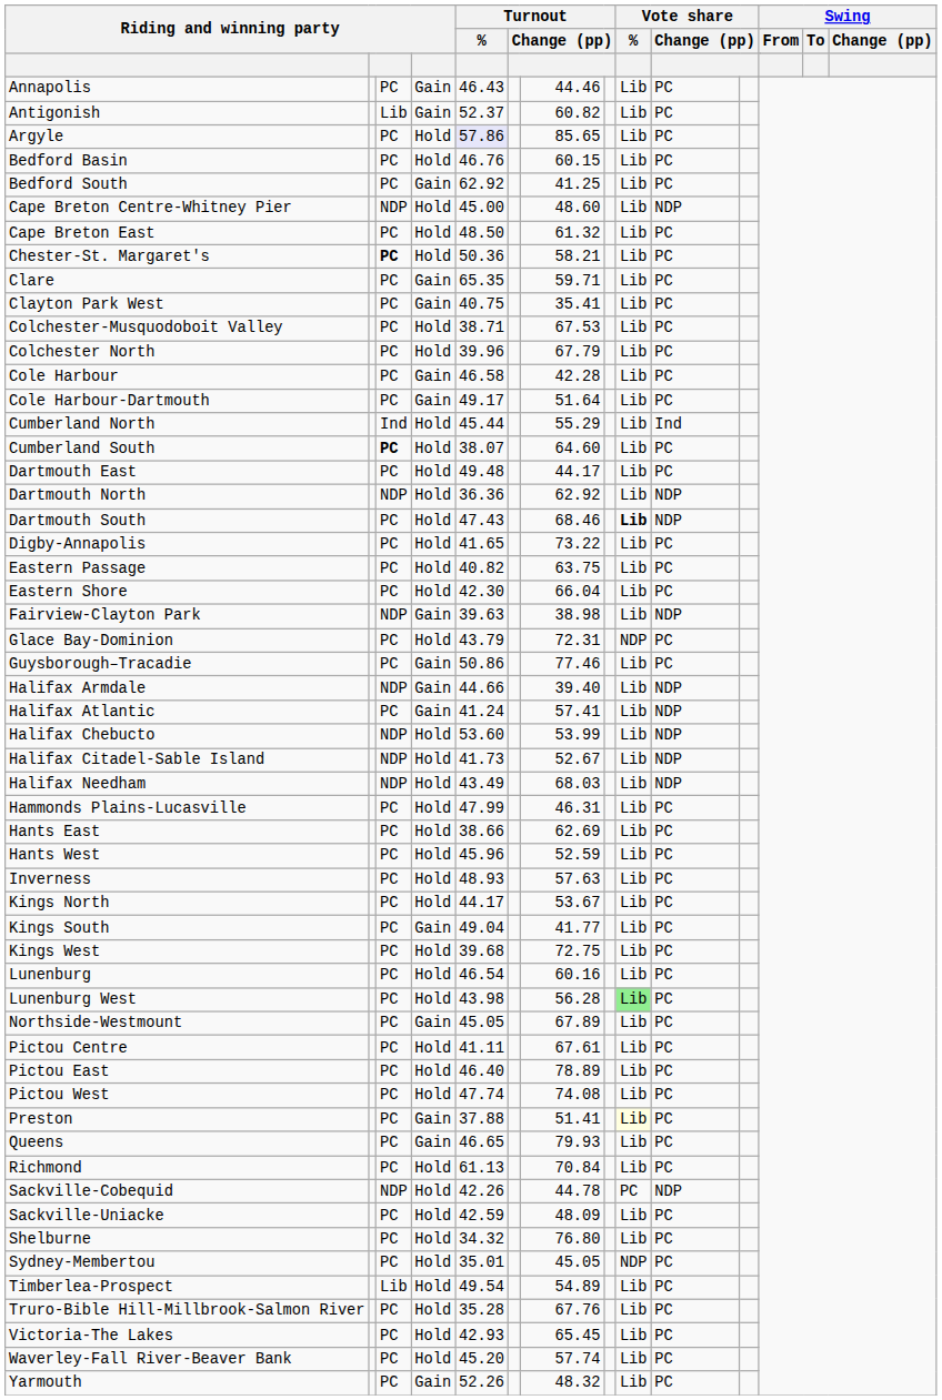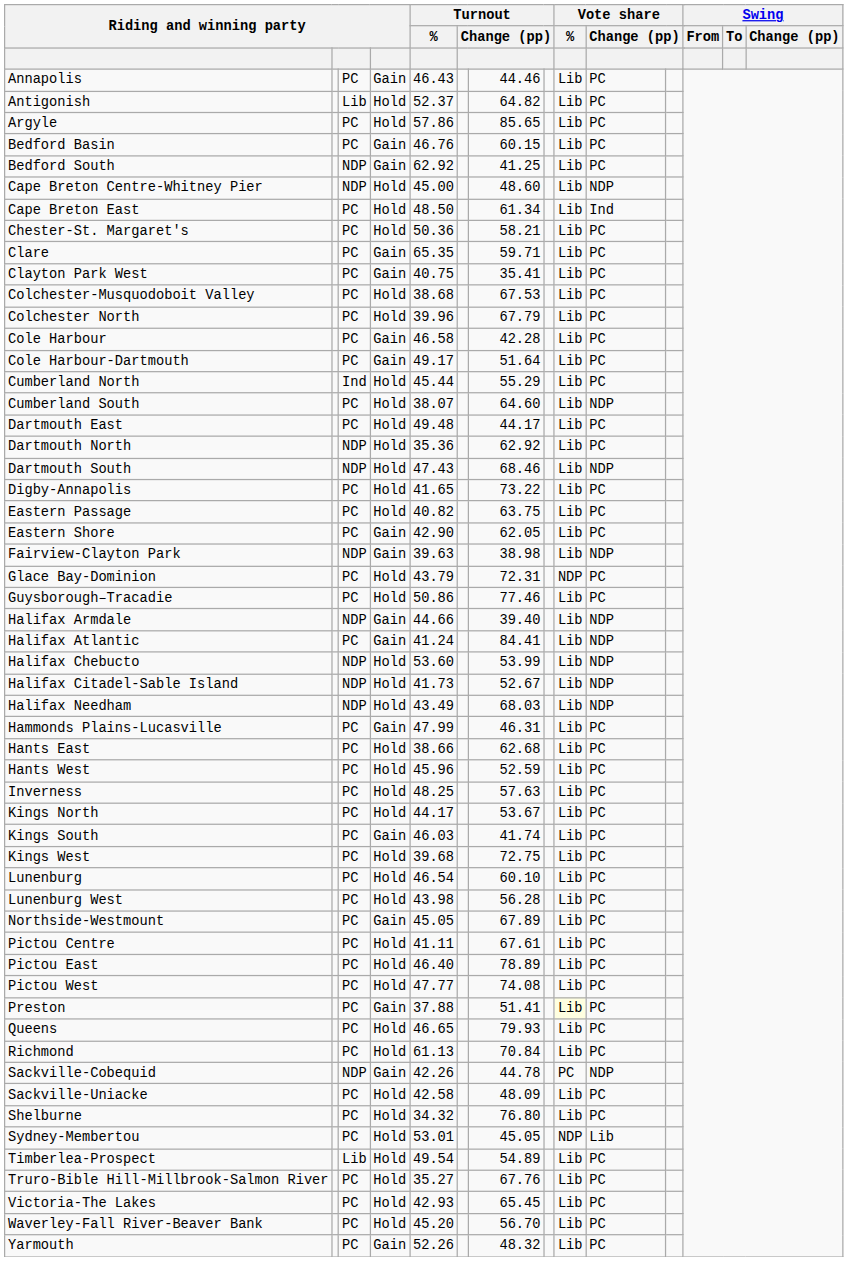Antigonish | column 4: Gain -> Hold
Antigonish | column 7: 60.82 -> 64.82
Argyle | Turnout / %: lavender background -> no background
Bedford Basin | column 4: Hold -> Gain
Bedford South | column 3: PC -> NDP
Cape Breton East | column 7: 61.32 -> 61.34
Cape Breton East | column 10: PC -> Ind
Chester-St. Margaret's | column 3: bold -> normal
Colchester-Musquodoboit Valley | Turnout / %: 38.71 -> 38.68
Cumberland North | column 10: Ind -> PC
Cumberland South | column 3: bold -> normal
Cumberland South | column 10: PC -> NDP
Dartmouth North | Turnout / %: 36.36 -> 35.36
Dartmouth North | column 10: NDP -> PC
Dartmouth South | column 3: PC -> NDP
Dartmouth South | Vote share / %: bold -> normal
Eastern Shore | column 4: Hold -> Gain
Eastern Shore | Turnout / %: 42.30 -> 42.90
Eastern Shore | column 7: 66.04 -> 62.05
Guysborough–Tracadie | column 4: Gain -> Hold
Halifax Atlantic | column 7: 57.41 -> 84.41
Hammonds Plains-Lucasville | column 4: Hold -> Gain
Hants East | column 7: 62.69 -> 62.68
Inverness | Turnout / %: 48.93 -> 48.25
Kings South | Turnout / %: 49.04 -> 46.03
Kings South | column 7: 41.77 -> 41.74
Lunenburg | column 7: 60.16 -> 60.10
Lunenburg West | Vote share / %: lightgreen background -> no background
Pictou West | Turnout / %: 47.74 -> 47.77
Queens | column 4: Gain -> Hold
Sackville-Cobequid | column 4: Hold -> Gain
Sackville-Uniacke | Turnout / %: 42.59 -> 42.58
Sydney-Membertou | Turnout / %: 35.01 -> 53.01
Sydney-Membertou | column 10: PC -> Lib
Truro-Bible Hill-Millbrook-Salmon River | Turnout / %: 35.28 -> 35.27
Waverley-Fall River-Beaver Bank | column 7: 57.74 -> 56.70
